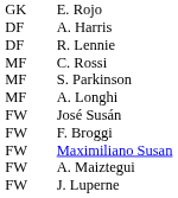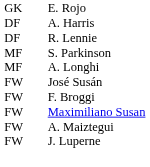- row: MF | C. Rossi
